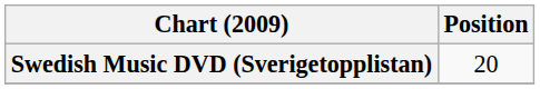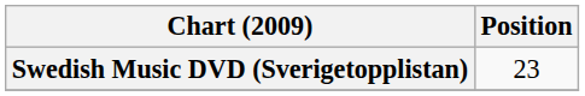Swedish Music DVD (Sverigetopplistan) | Position: 20 -> 23
